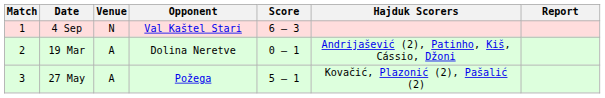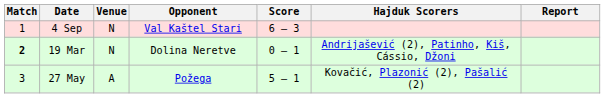19 Mar | Match: normal -> bold
19 Mar | Venue: A -> N
